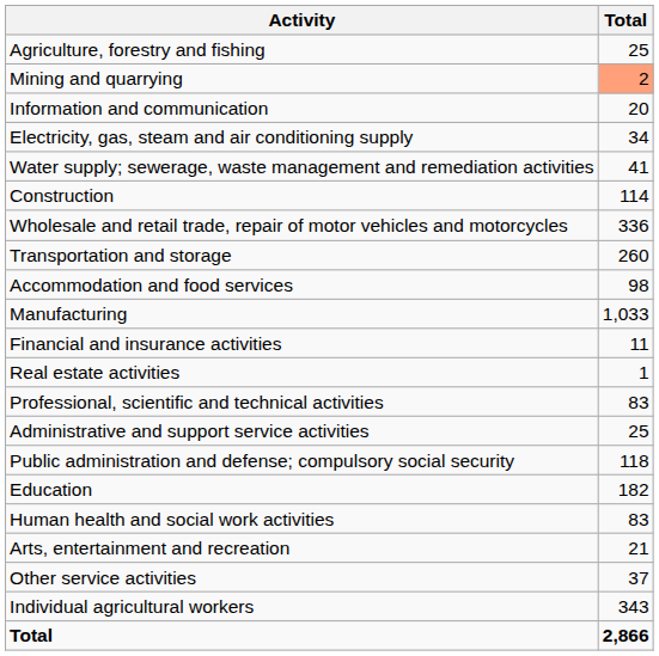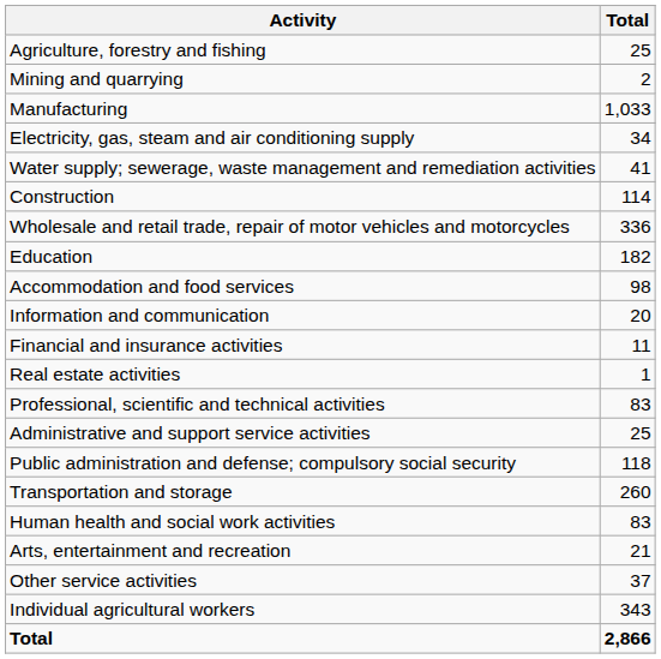Mining and quarrying | Total: lightsalmon background -> no background
rows swapped: Manufacturing <-> Information and communication
rows swapped: Transportation and storage <-> Education
